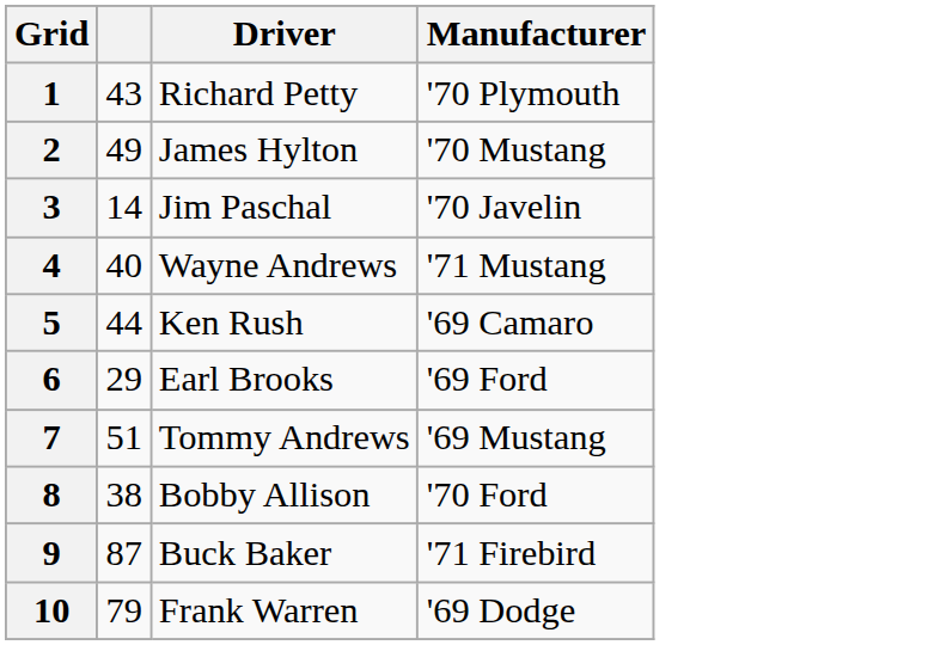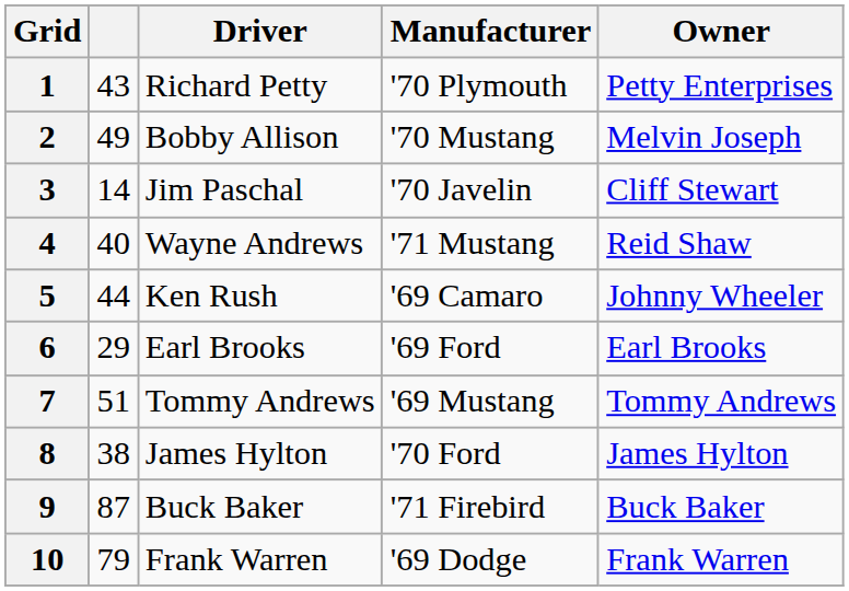+ column: Owner | Petty Enterprises | Melvin Joseph | Cliff Stewart | Reid Shaw | Johnny Wheeler | Earl Brooks | Tommy Andrews | James Hylton | Buck Baker | Frank Warren
2 | Driver: James Hylton -> Bobby Allison
8 | Driver: Bobby Allison -> James Hylton
